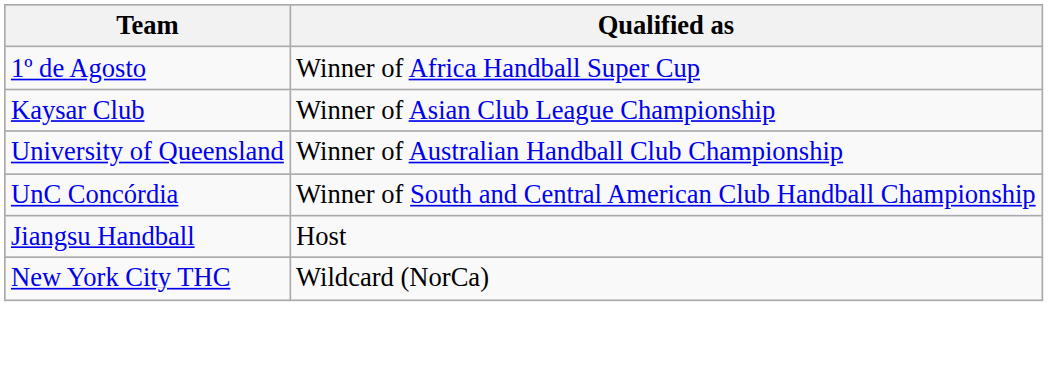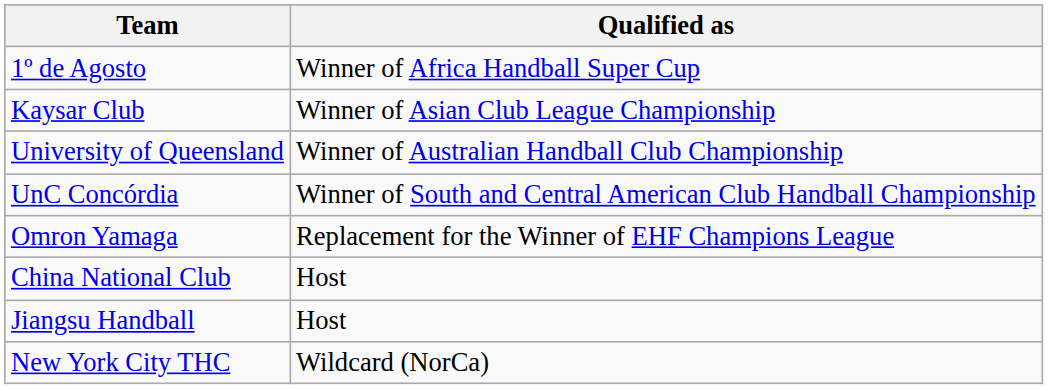+ row: Omron Yamaga | Replacement for the Winner of EHF Champions League
+ row: China National Club | Host
